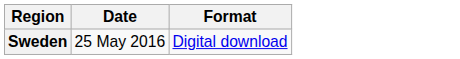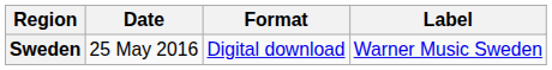+ column: Label | Warner Music Sweden
